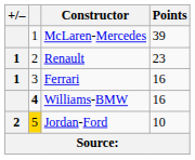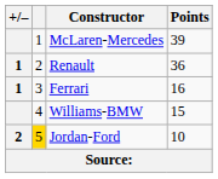Renault | Points: 23 -> 36
Williams-BMW | column 2: bold -> normal
Williams-BMW | Points: 16 -> 15
